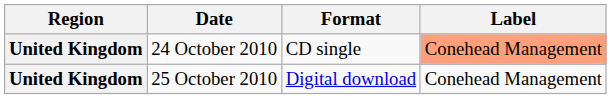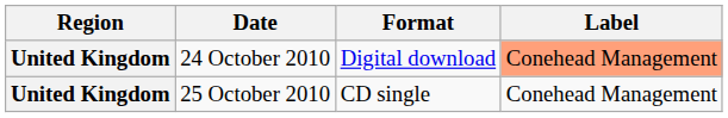24 October 2010 | Format: CD single -> Digital download
25 October 2010 | Format: Digital download -> CD single
